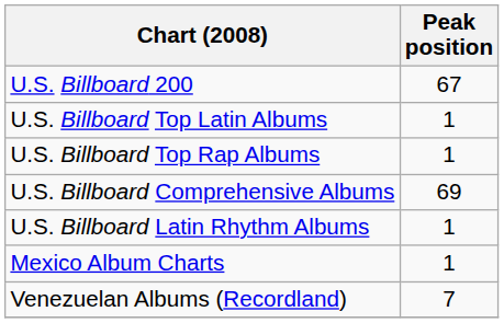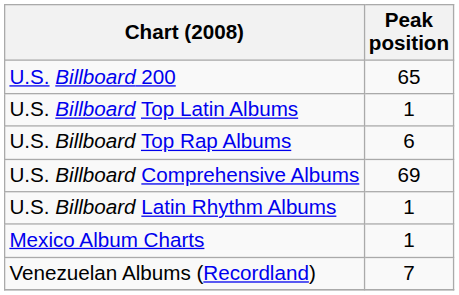U.S. Billboard 200 | Peak position: 67 -> 65
U.S. Billboard Top Rap Albums | Peak position: 1 -> 6
